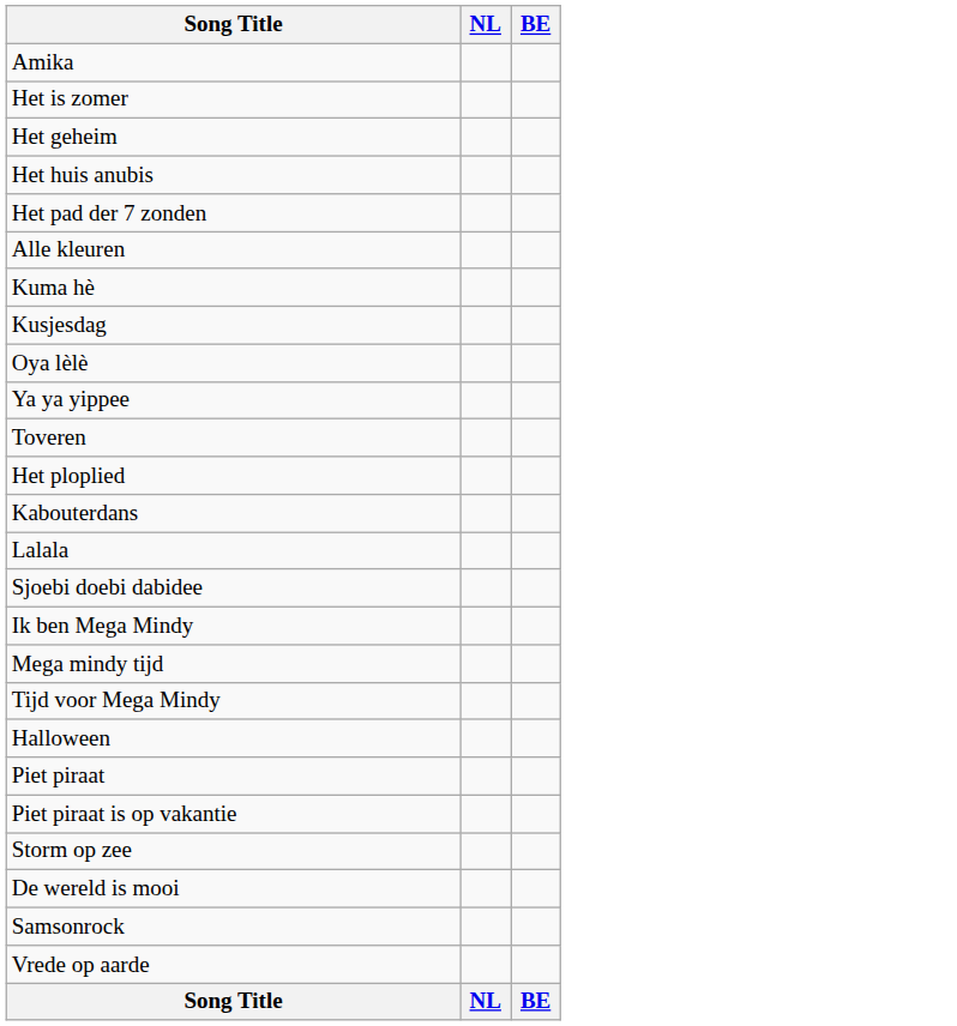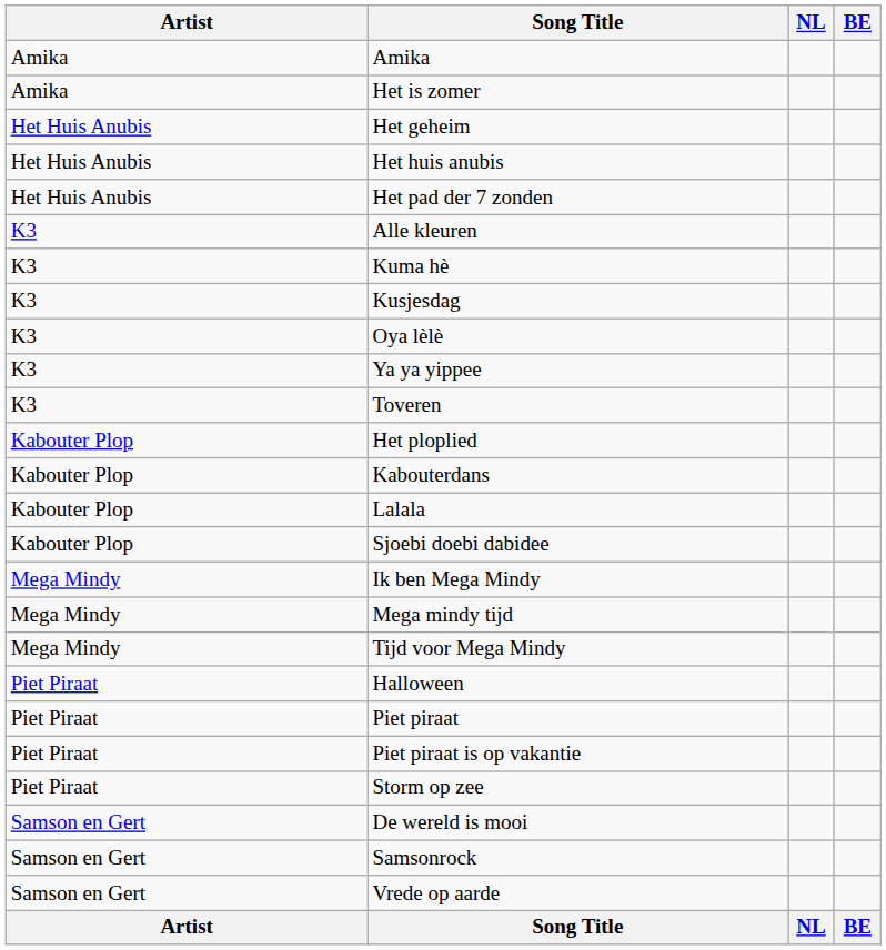+ column: Artist | Amika | Amika | Het Huis Anubis | Het Huis Anubis | Het Huis Anubis | K3 | K3 | K3 | K3 | K3 | K3 | Kabouter Plop | Kabouter Plop | Kabouter Plop | Kabouter Plop | Mega Mindy | Mega Mindy | Mega Mindy | Piet Piraat | Piet Piraat | Piet Piraat | Piet Piraat | Samson en Gert | Samson en Gert | Samson en Gert | Artist
